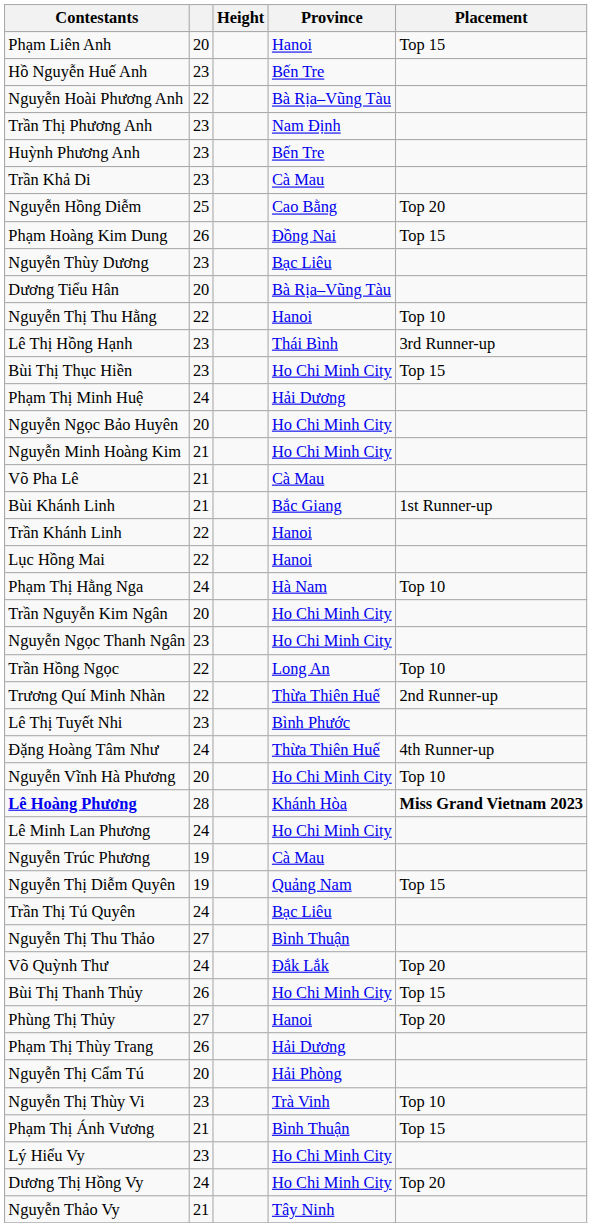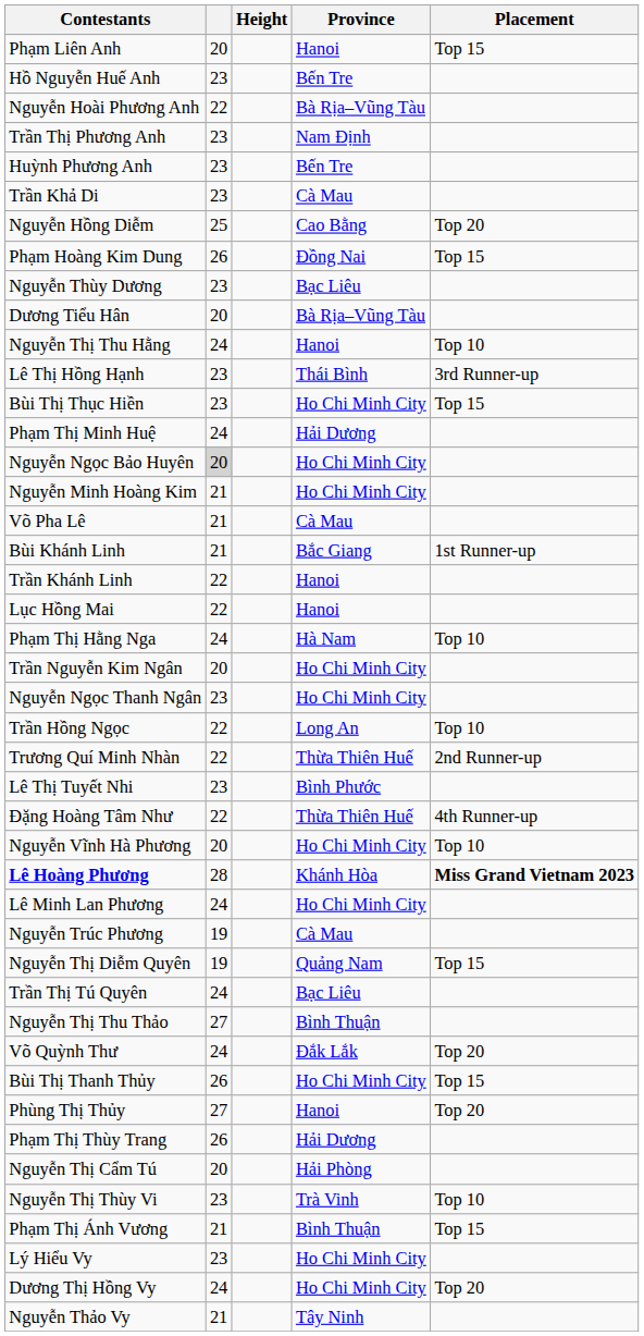Nguyễn Thị Thu Hằng | column 2: 22 -> 24
Nguyễn Ngọc Bảo Huyên | column 2: no background -> lightgrey background
Đặng Hoàng Tâm Như | column 2: 24 -> 22
